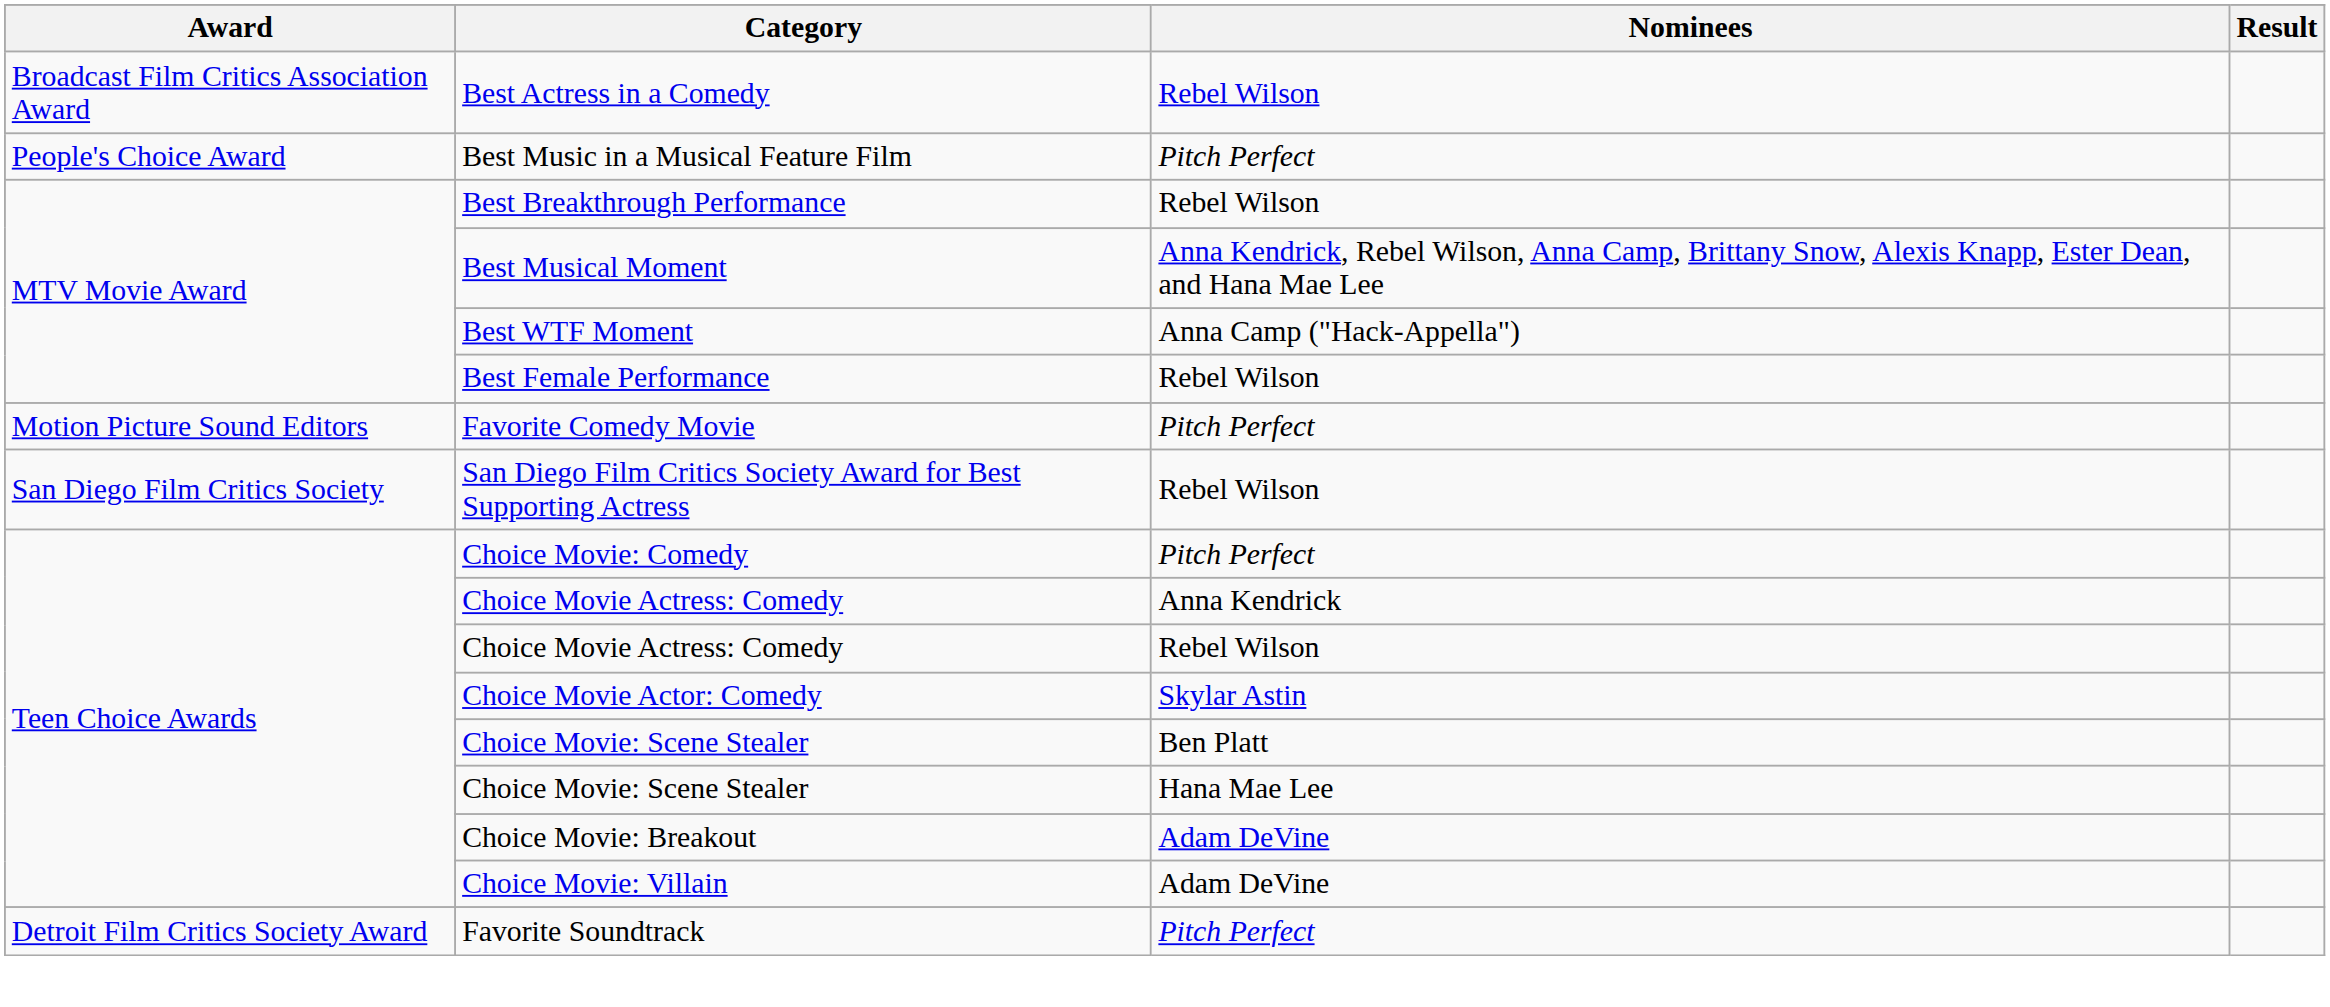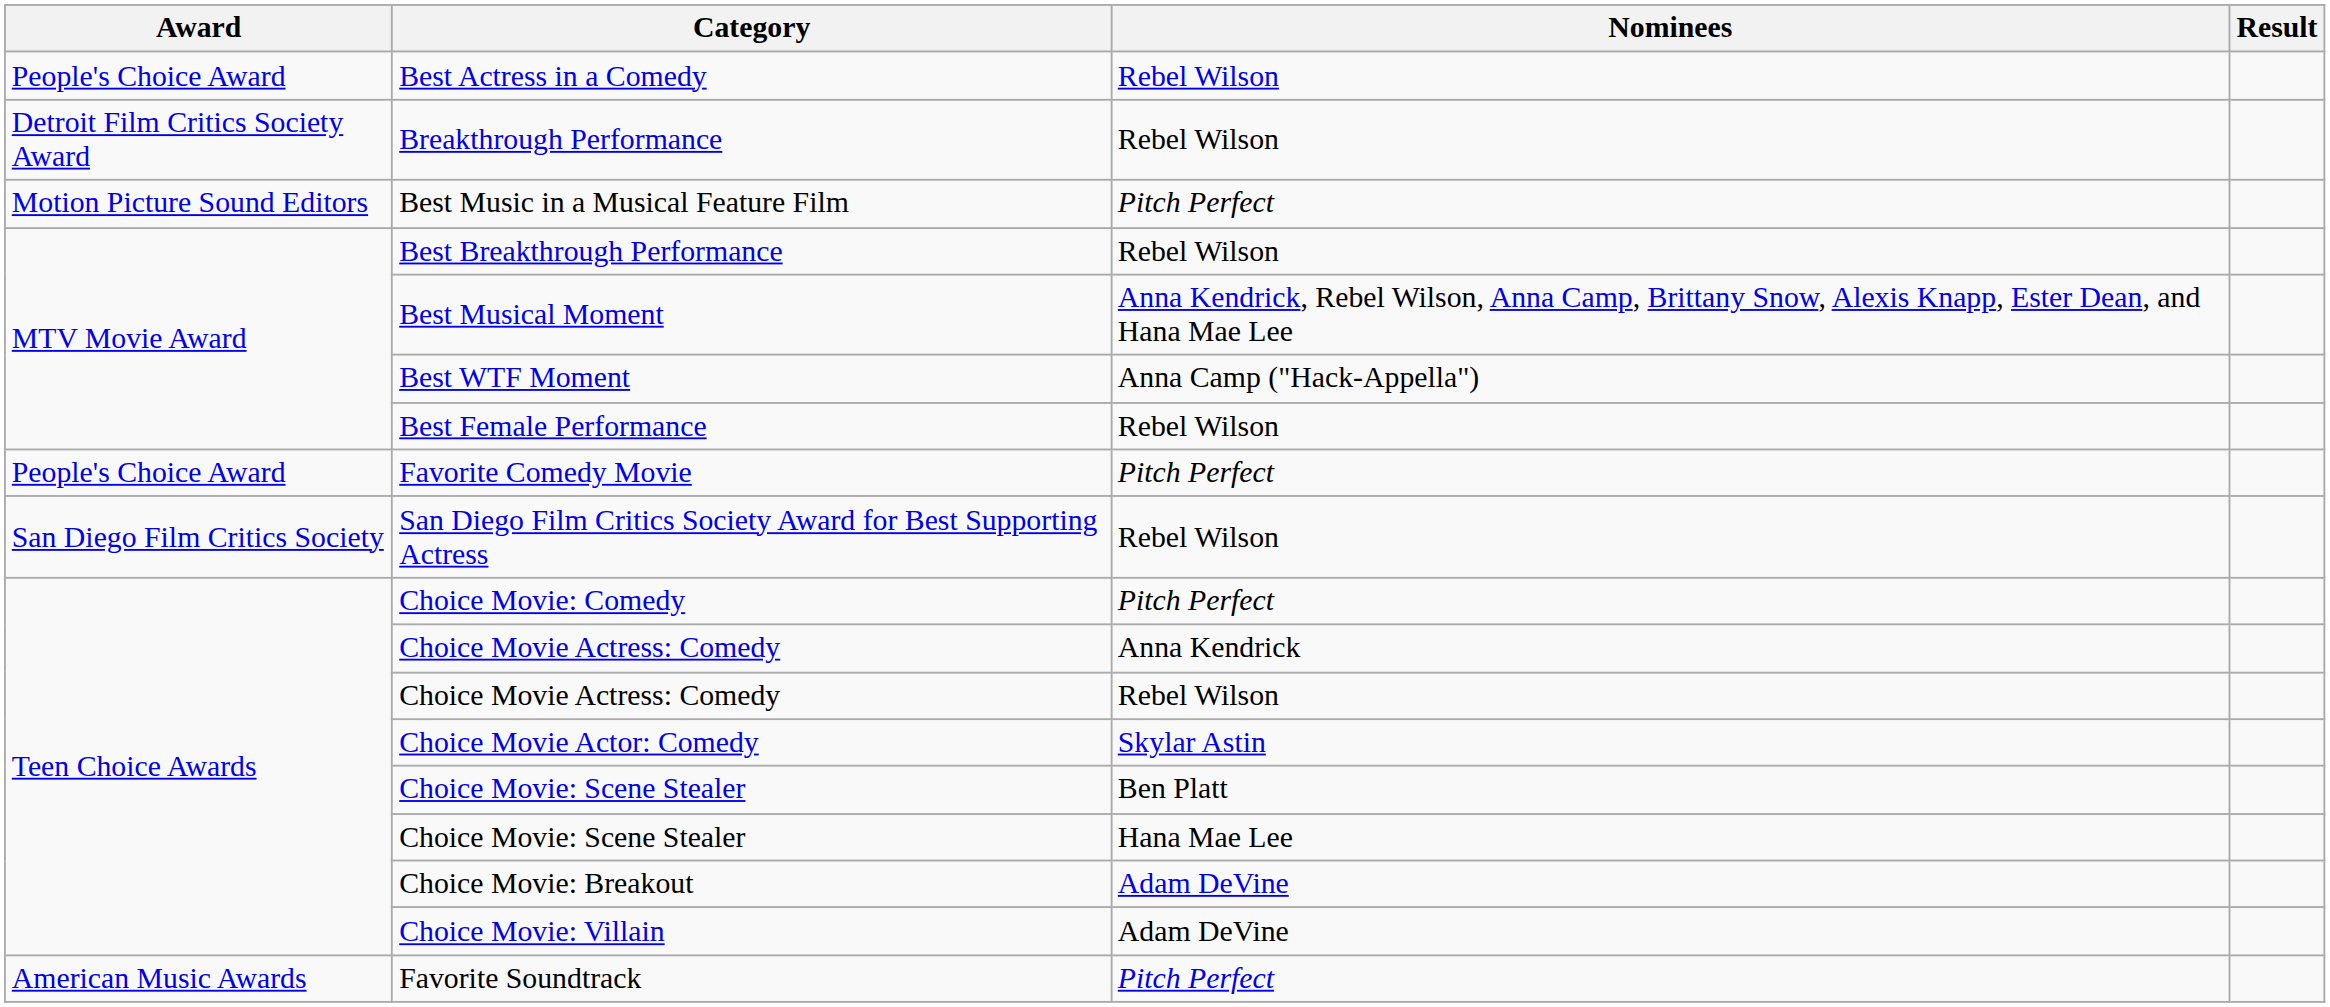Best Actress in a Comedy | Award: Broadcast Film Critics Association Award -> People's Choice Award
+ row: Detroit Film Critics Society Award | Breakthrough Performance | Rebel Wilson
Best Music in a Musical Feature Film | Award: People's Choice Award -> Motion Picture Sound Editors
Favorite Comedy Movie | Award: Motion Picture Sound Editors -> People's Choice Award
Favorite Soundtrack | Award: Detroit Film Critics Society Award -> American Music Awards
